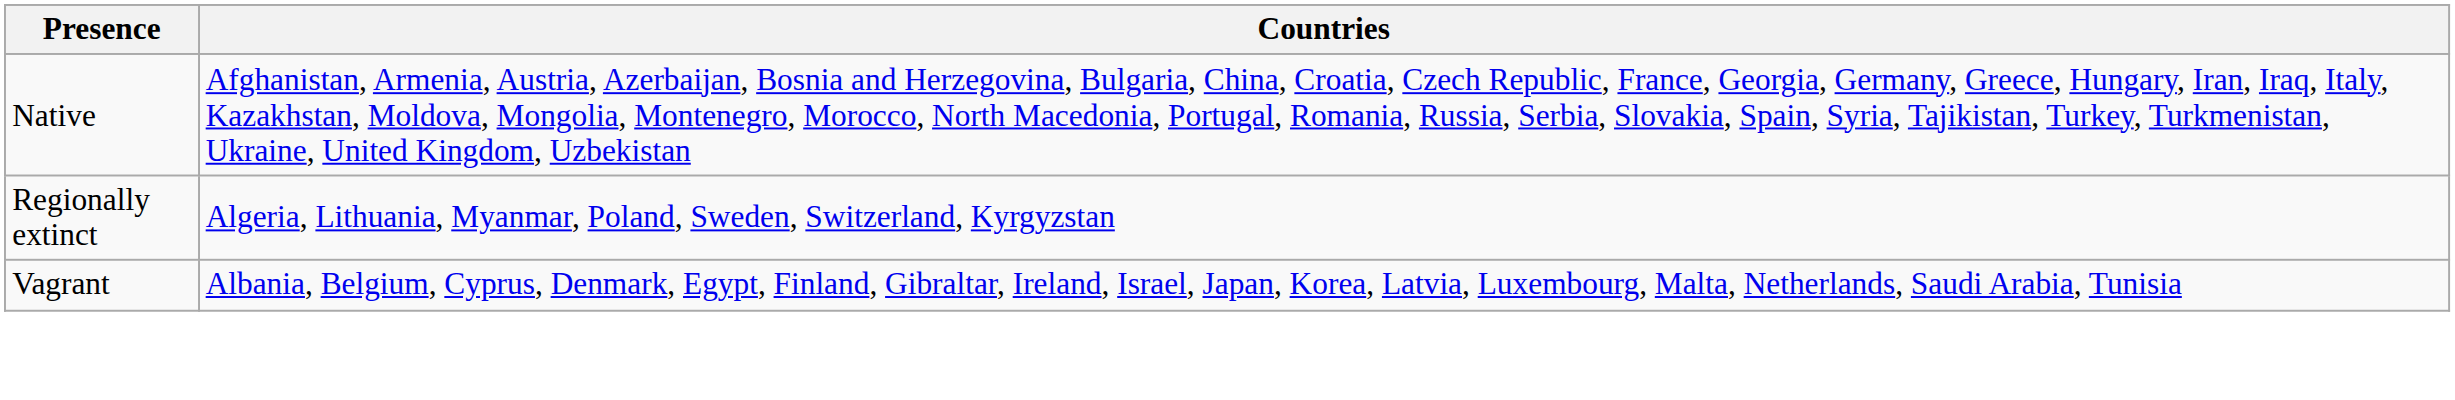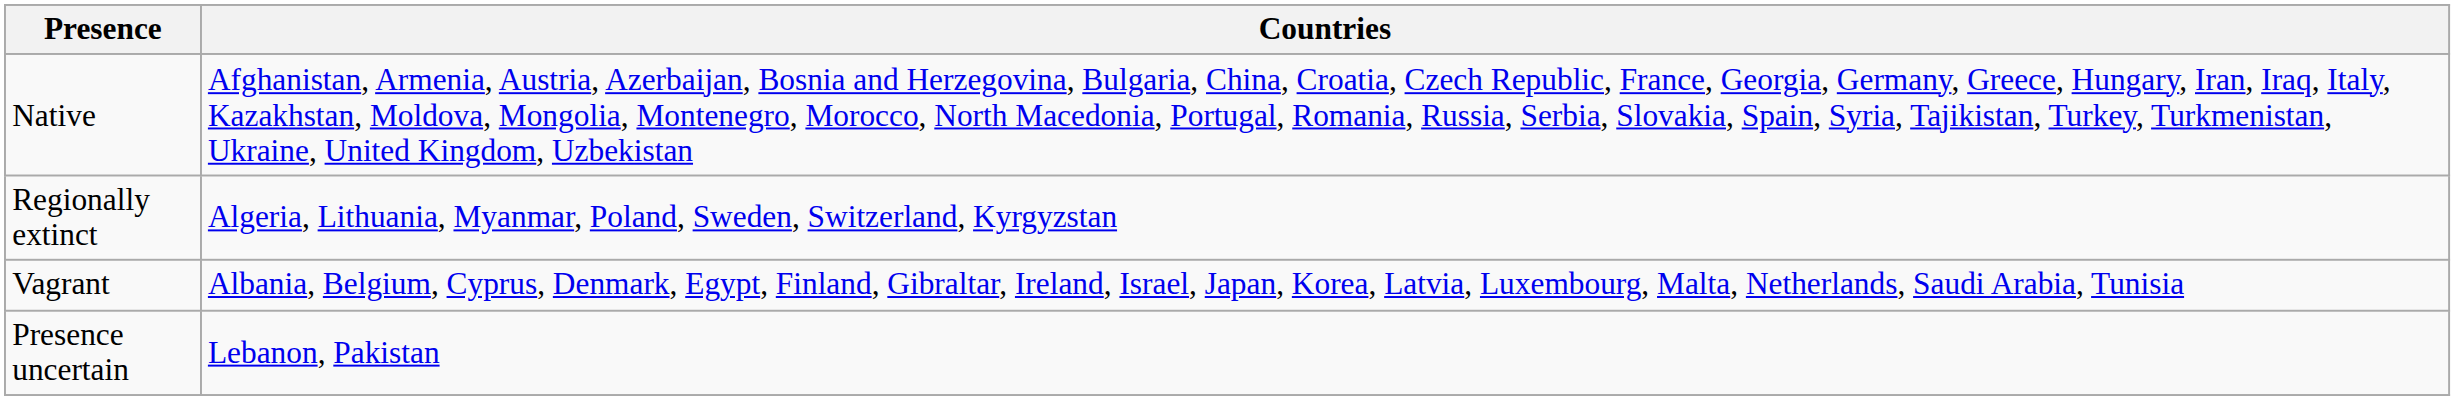+ row: Presence uncertain | Lebanon, Pakistan
